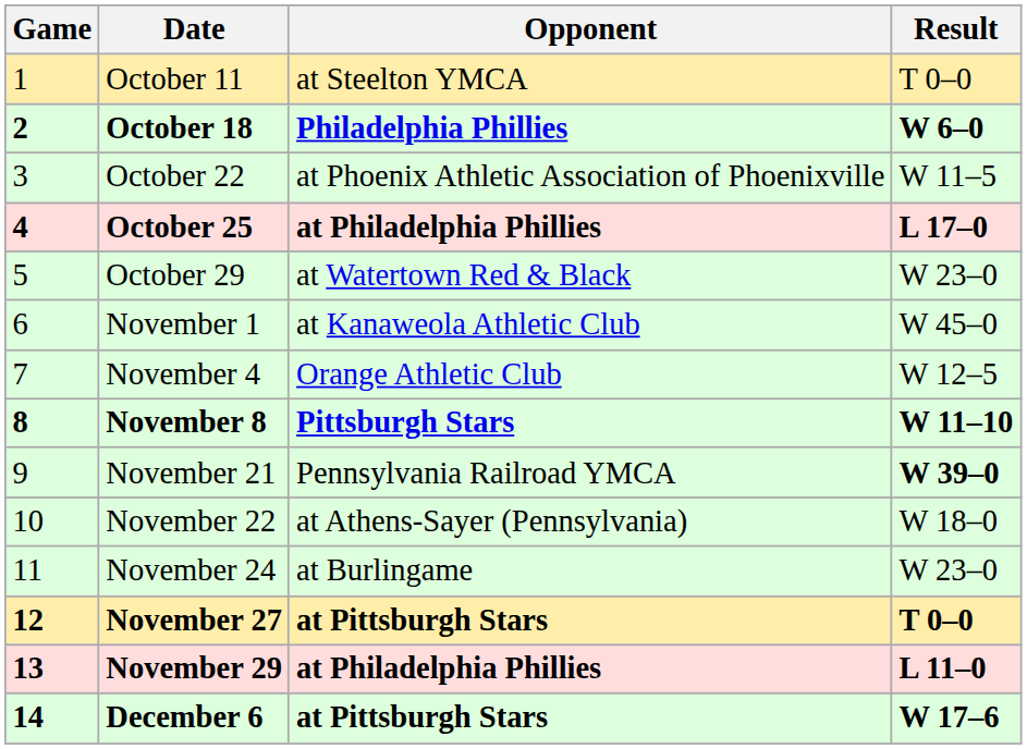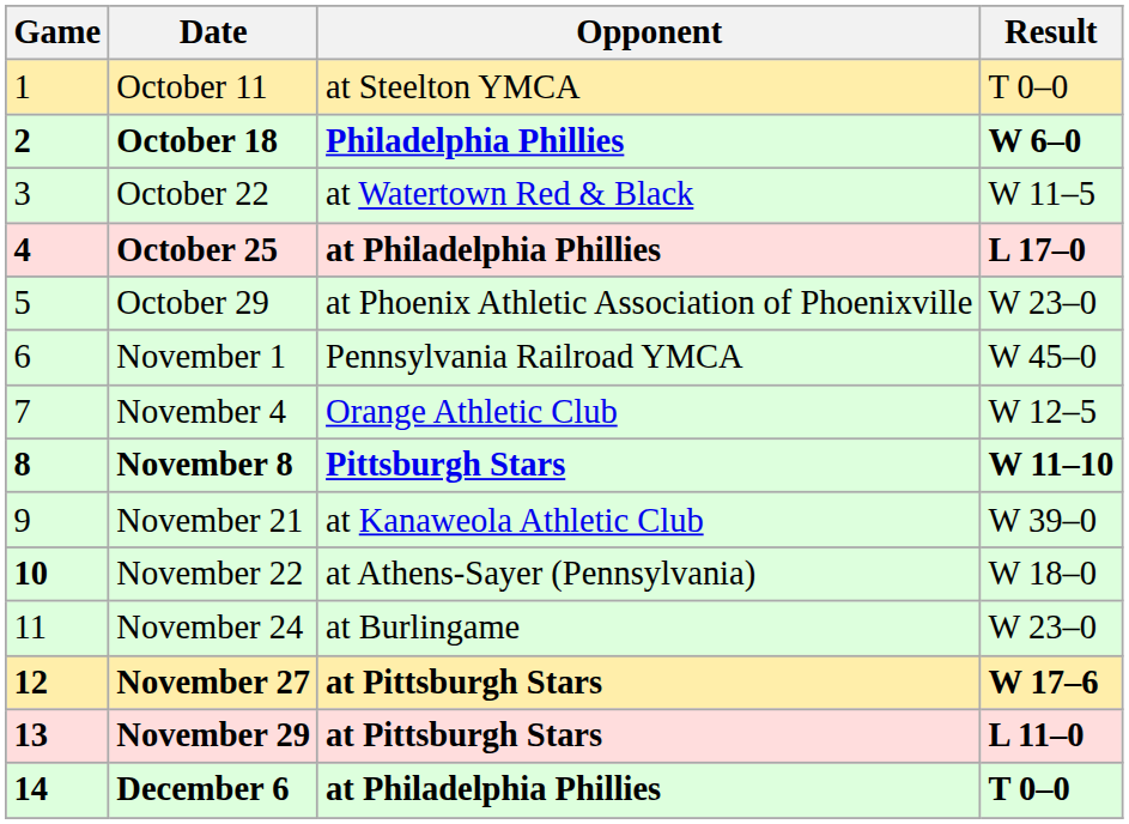October 22 | Opponent: at Phoenix Athletic Association of Phoenixville -> at Watertown Red & Black
October 29 | Opponent: at Watertown Red & Black -> at Phoenix Athletic Association of Phoenixville
November 1 | Opponent: at Kanaweola Athletic Club -> Pennsylvania Railroad YMCA
November 21 | Opponent: Pennsylvania Railroad YMCA -> at Kanaweola Athletic Club
November 21 | Result: bold -> normal
November 22 | Game: normal -> bold
November 27 | Result: T 0–0 -> W 17–6
November 29 | Opponent: at Philadelphia Phillies -> at Pittsburgh Stars
December 6 | Opponent: at Pittsburgh Stars -> at Philadelphia Phillies
December 6 | Result: W 17–6 -> T 0–0
